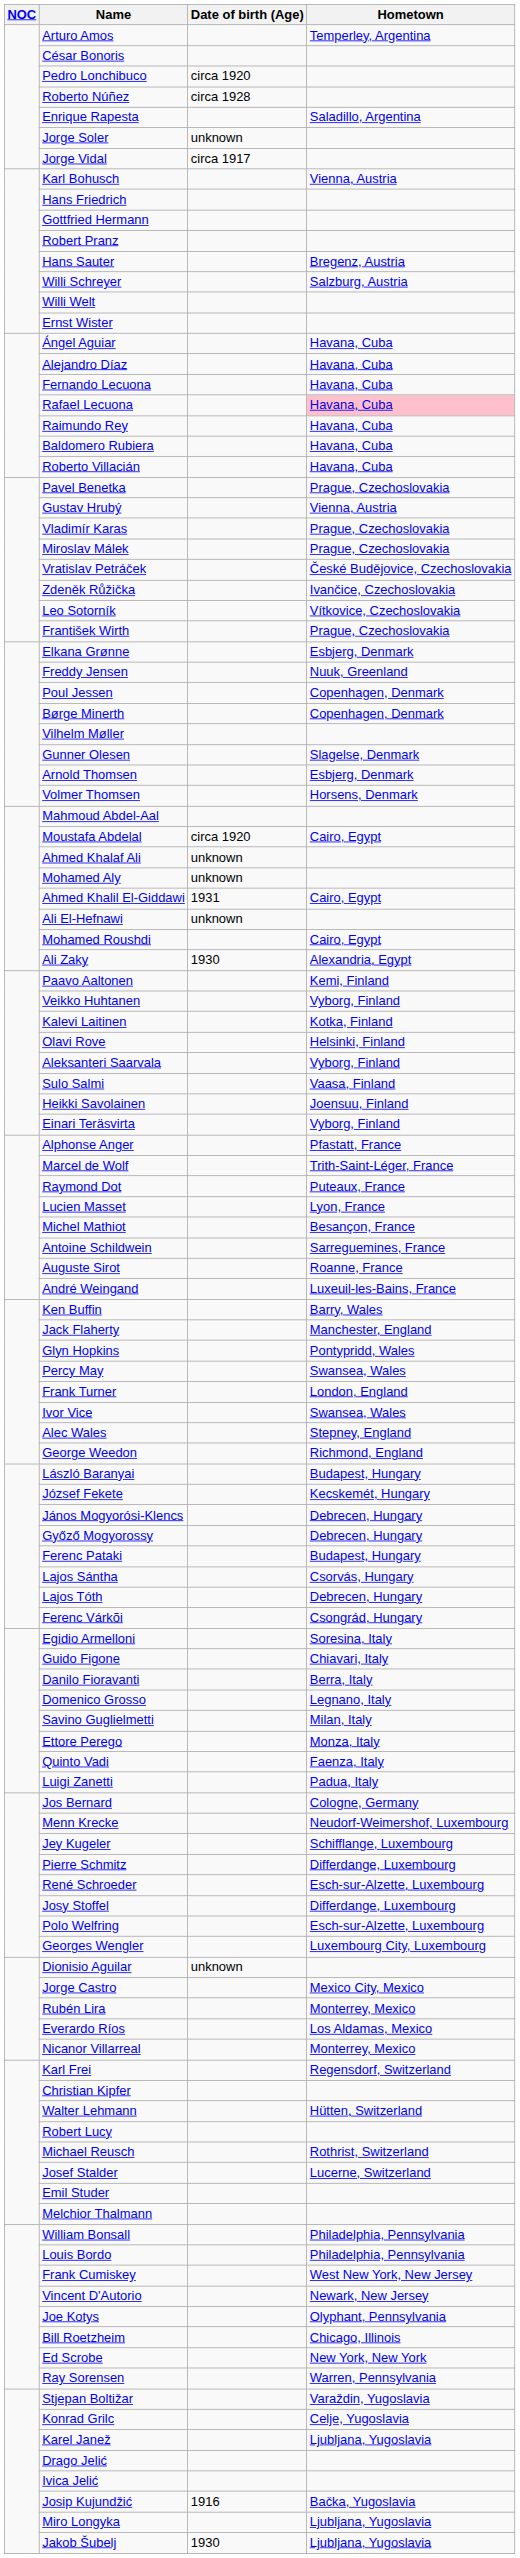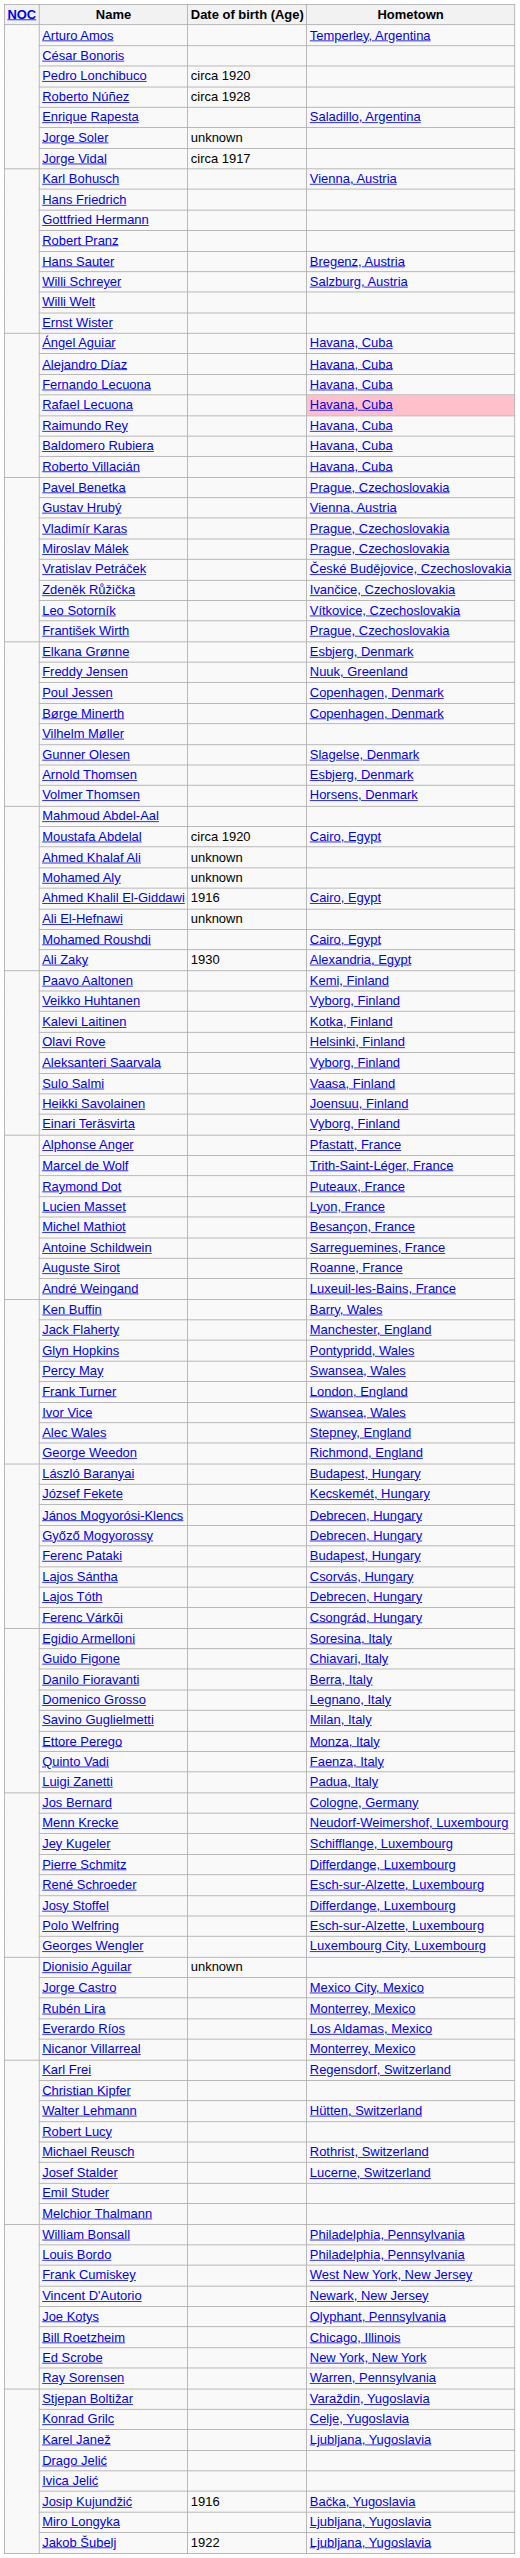Ahmed Khalil El-Giddawi | Date of birth (Age): 1931 -> 1916
Jakob Šubelj | Date of birth (Age): 1930 -> 1922
